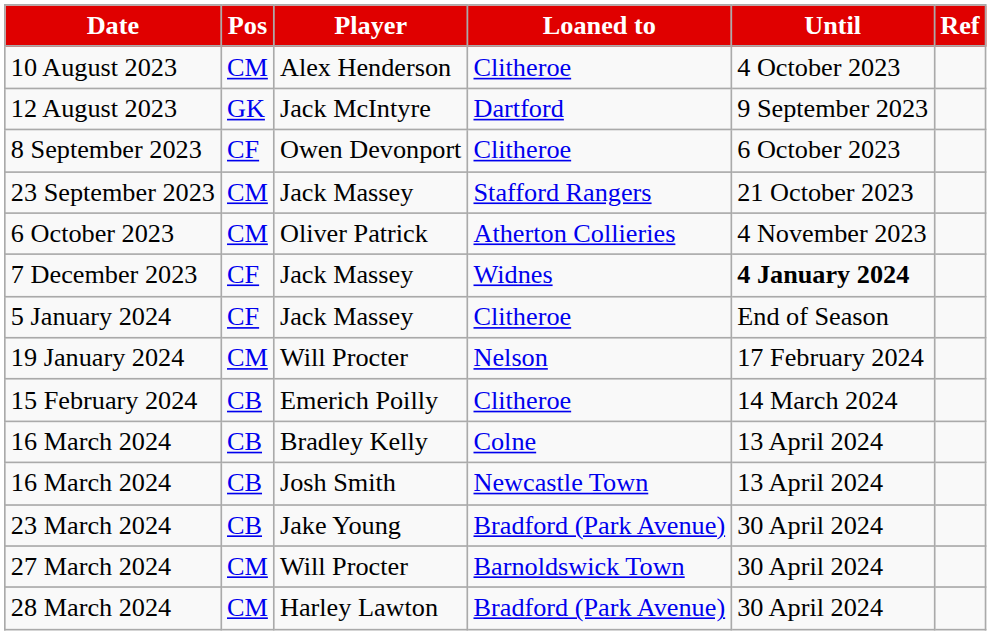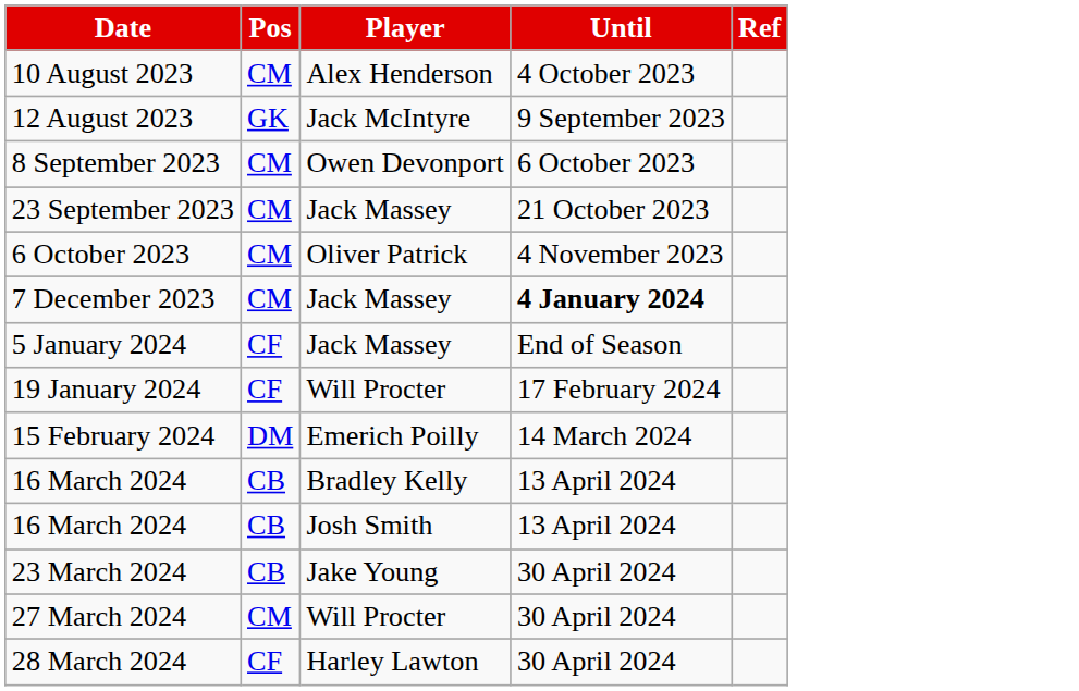- column: Loaned to | Clitheroe | Dartford | Clitheroe | Stafford Rangers | Atherton Collieries | Widnes | Clitheroe | Nelson | Clitheroe | Colne | Newcastle Town | Bradford (Park Avenue) | Barnoldswick Town | Bradford (Park Avenue)
8 September 2023 | Pos: CF -> CM
7 December 2023 | Pos: CF -> CM
19 January 2024 | Pos: CM -> CF
15 February 2024 | Pos: CB -> DM
28 March 2024 | Pos: CM -> CF
